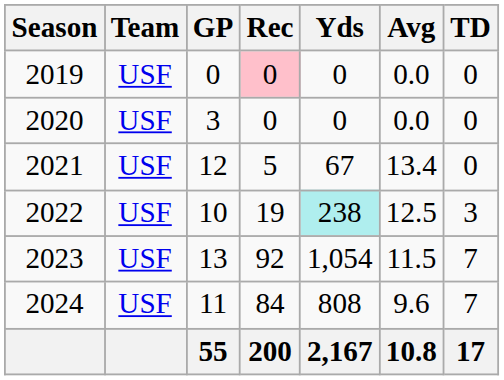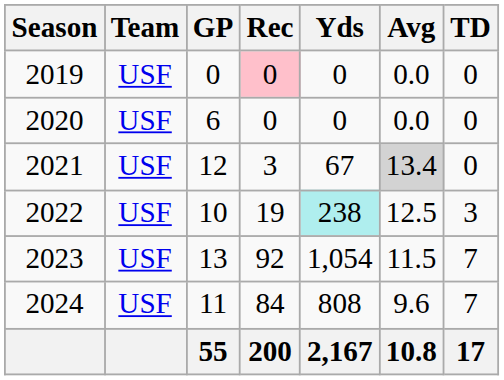2020 | GP: 3 -> 6
2021 | Rec: 5 -> 3
2021 | Avg: no background -> lightgrey background
